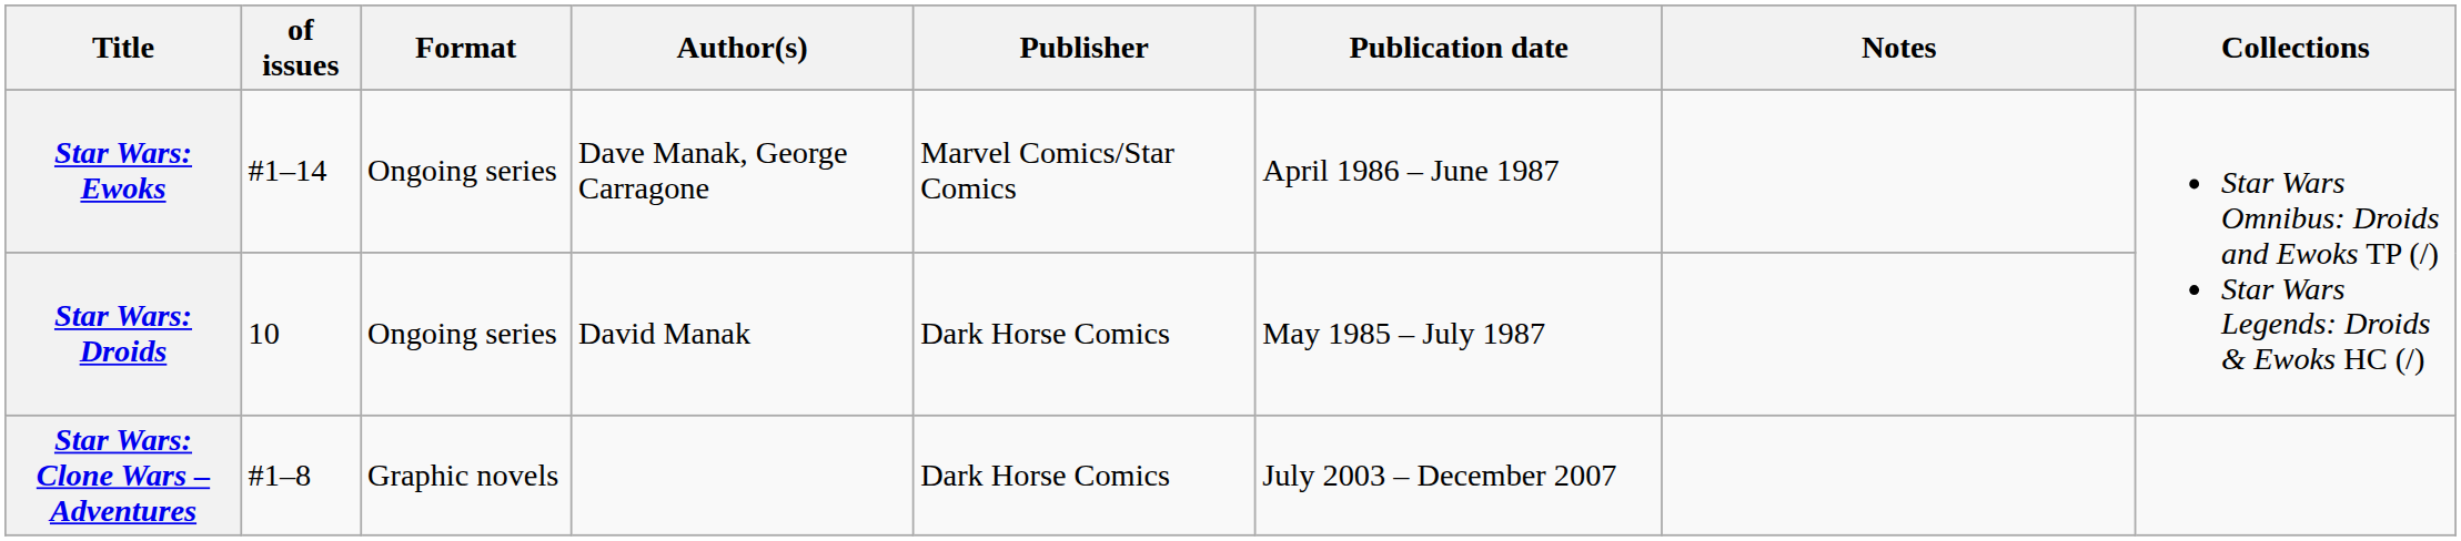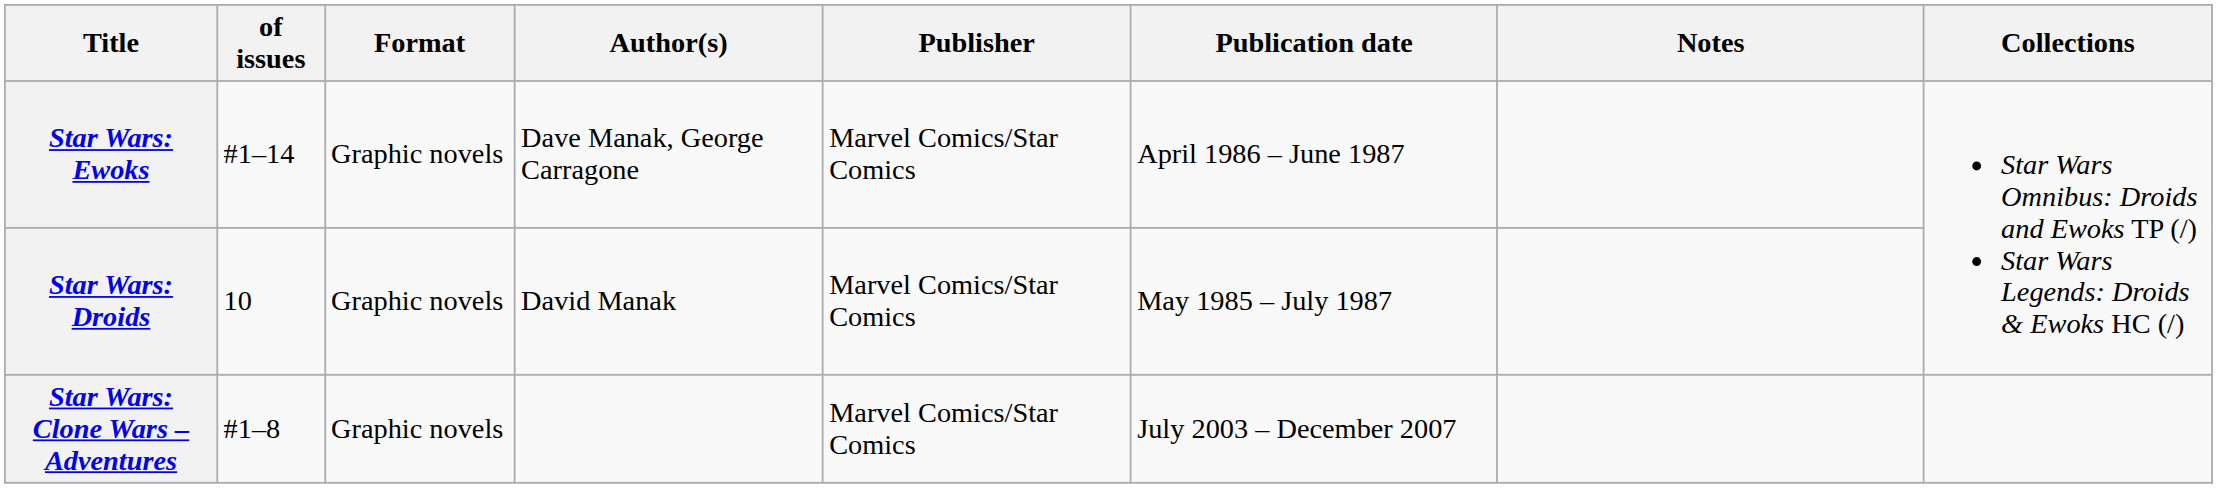Star Wars: Ewoks | Format: Ongoing series -> Graphic novels
Star Wars: Droids | Format: Ongoing series -> Graphic novels
Star Wars: Droids | Publisher: Dark Horse Comics -> Marvel Comics/Star Comics
Star Wars: Clone Wars – Adventures | Publisher: Dark Horse Comics -> Marvel Comics/Star Comics
